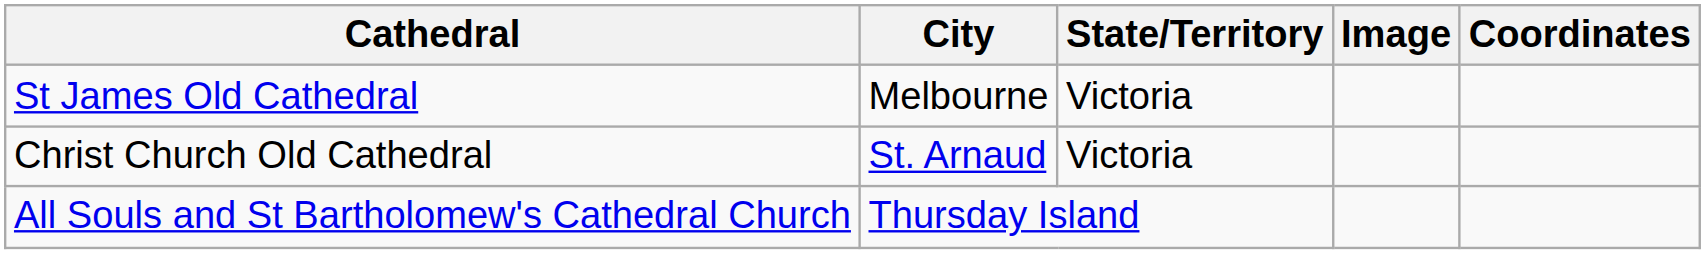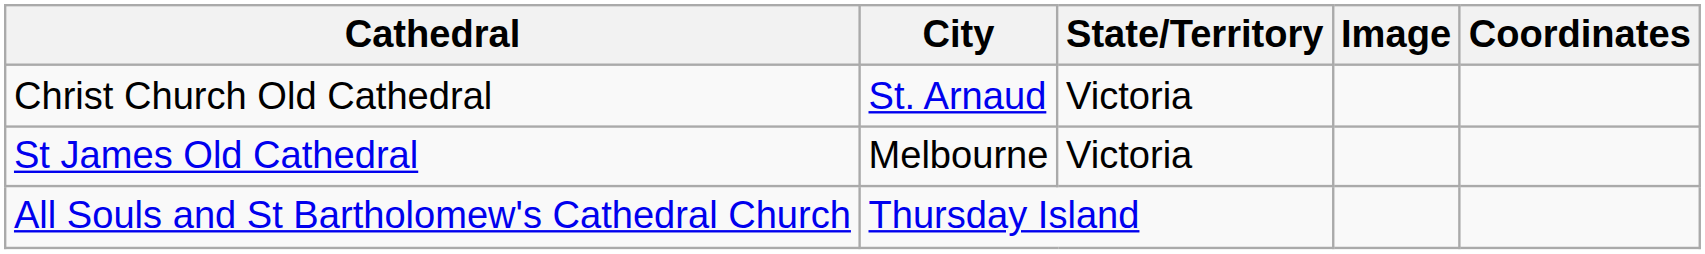rows swapped: St James Old Cathedral <-> Christ Church Old Cathedral
